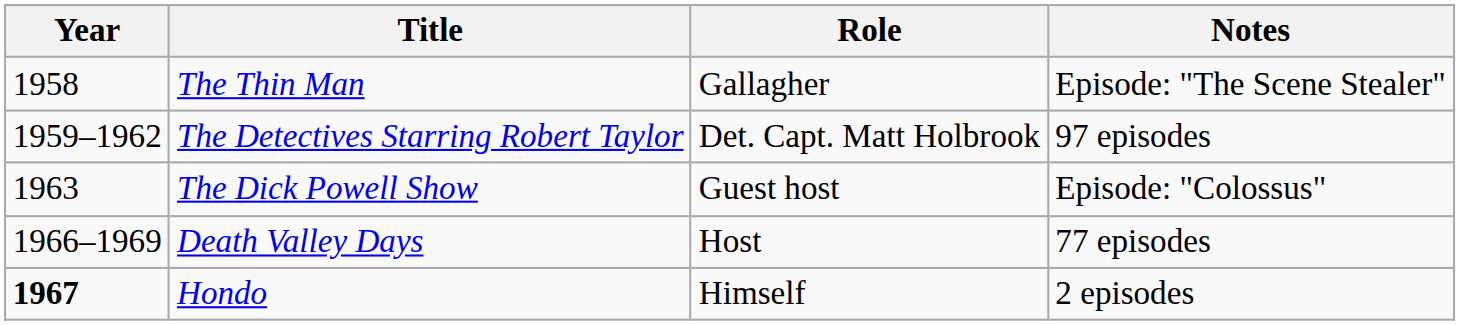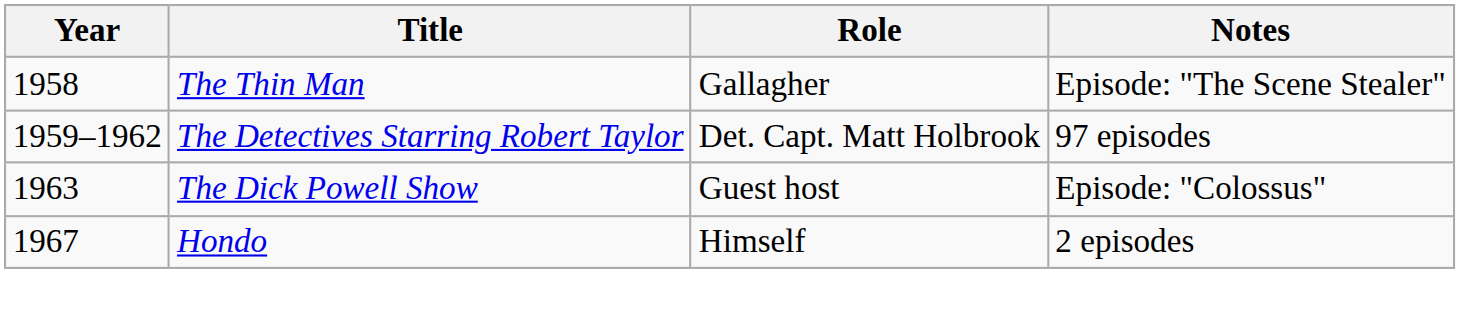- row: 1966–1969 | Death Valley Days | Host | 77 episodes
Hondo | Year: bold -> normal
